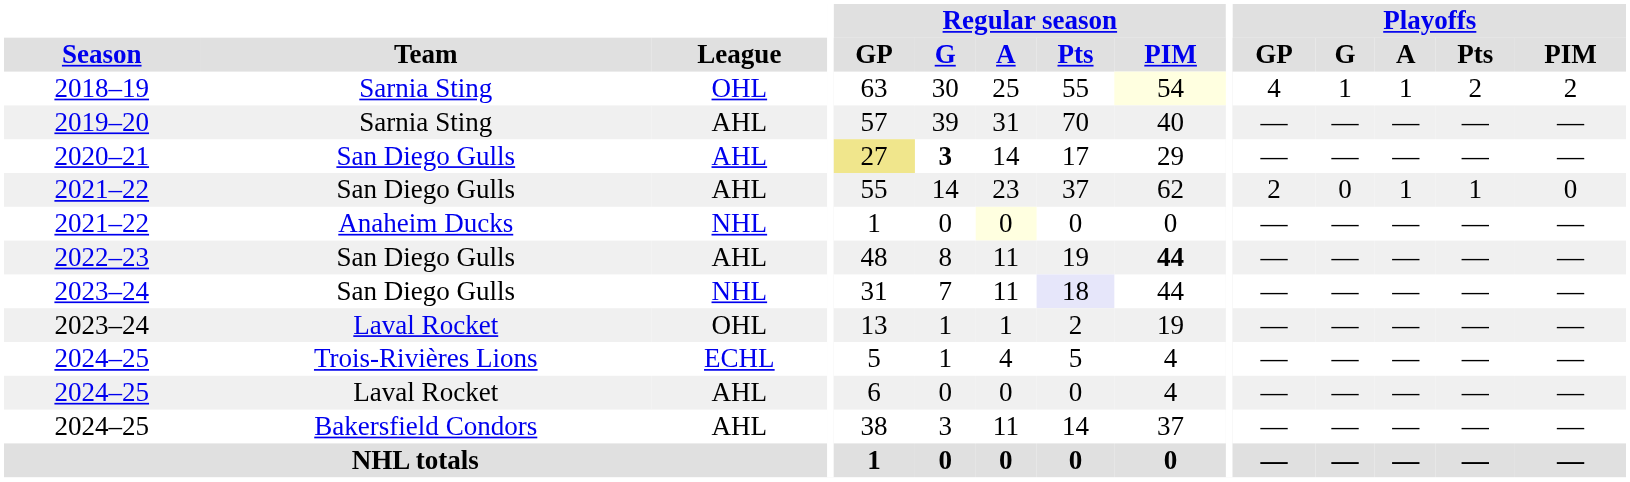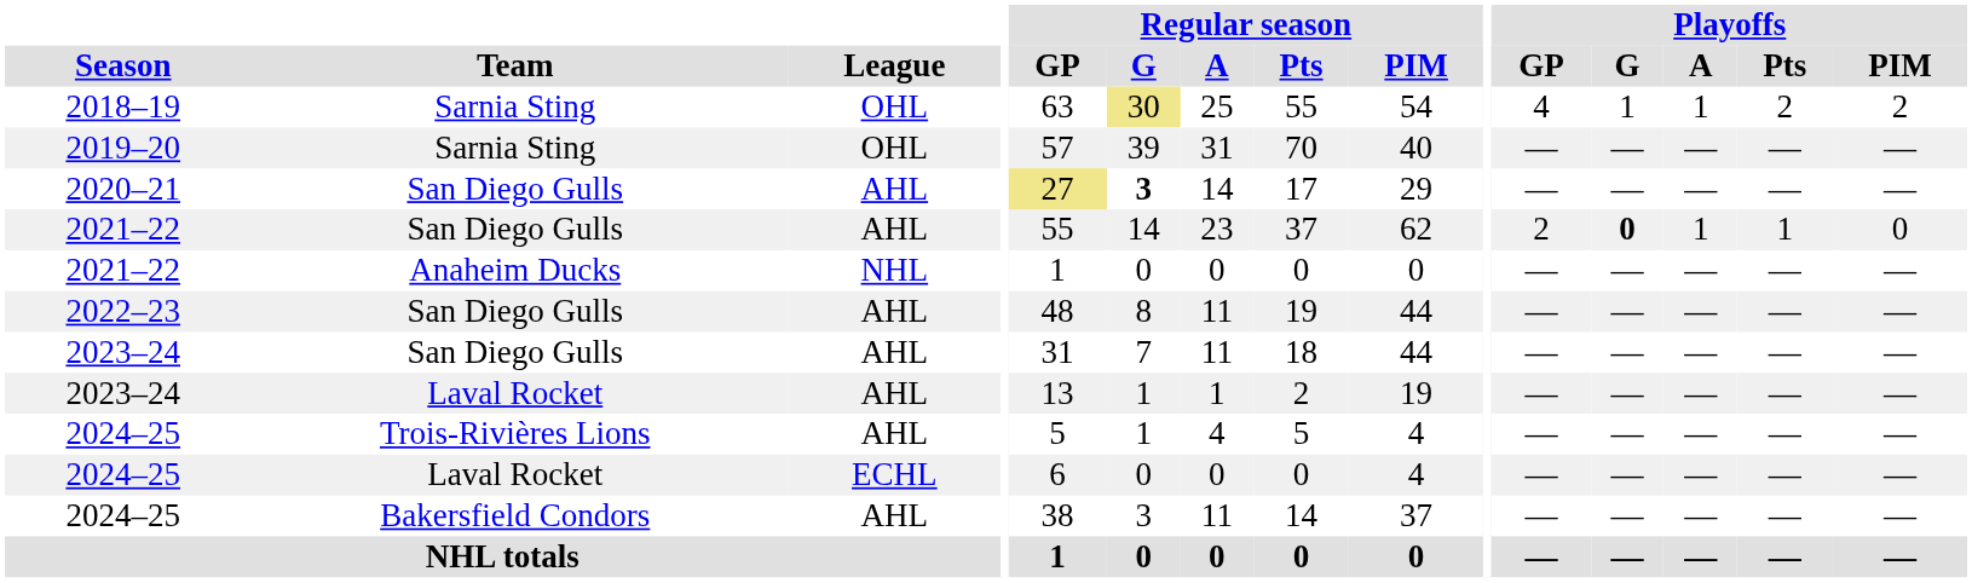2018–19 | Regular season / G: no background -> khaki background
2018–19 | Regular season / PIM: lightyellow background -> no background
2019–20 | League: AHL -> OHL
2021–22 / San Diego Gulls | Playoffs / G: normal -> bold
2021–22 / Anaheim Ducks | Regular season / A: lightyellow background -> no background
2022–23 | Regular season / PIM: bold -> normal
2023–24 / San Diego Gulls | League: NHL -> AHL
2023–24 / San Diego Gulls | Regular season / Pts: lavender background -> no background
2023–24 / Laval Rocket | League: OHL -> AHL
2024–25 / Trois-Rivières Lions | League: ECHL -> AHL
2024–25 / Laval Rocket | League: AHL -> ECHL
